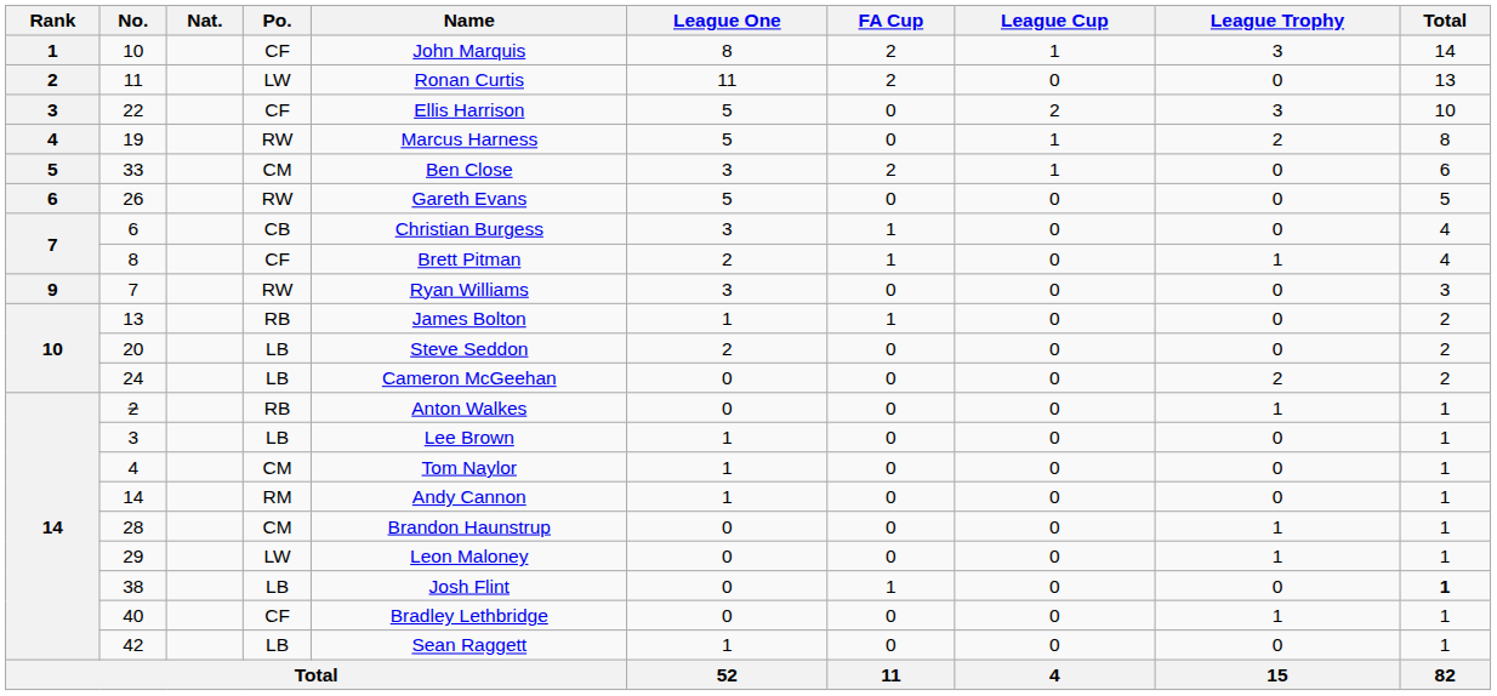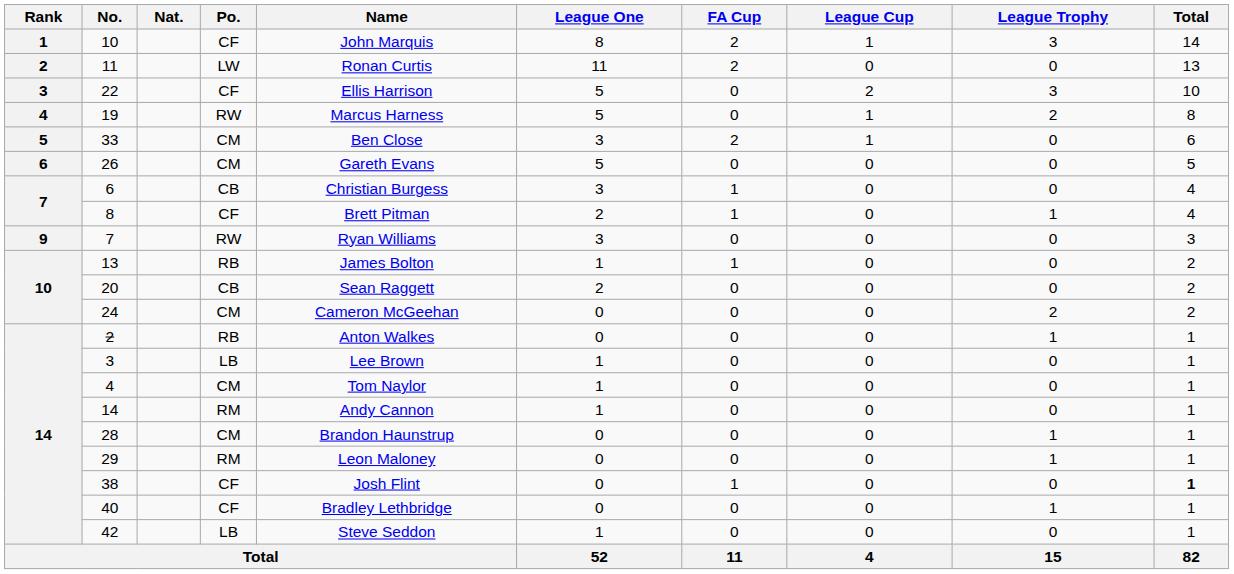26 | Po.: RW -> CM
20 | Po.: LB -> CB
20 | Name: Steve Seddon -> Sean Raggett
24 | Po.: LB -> CM
29 | Po.: LW -> RM
38 | Po.: LB -> CF
42 | Name: Sean Raggett -> Steve Seddon
